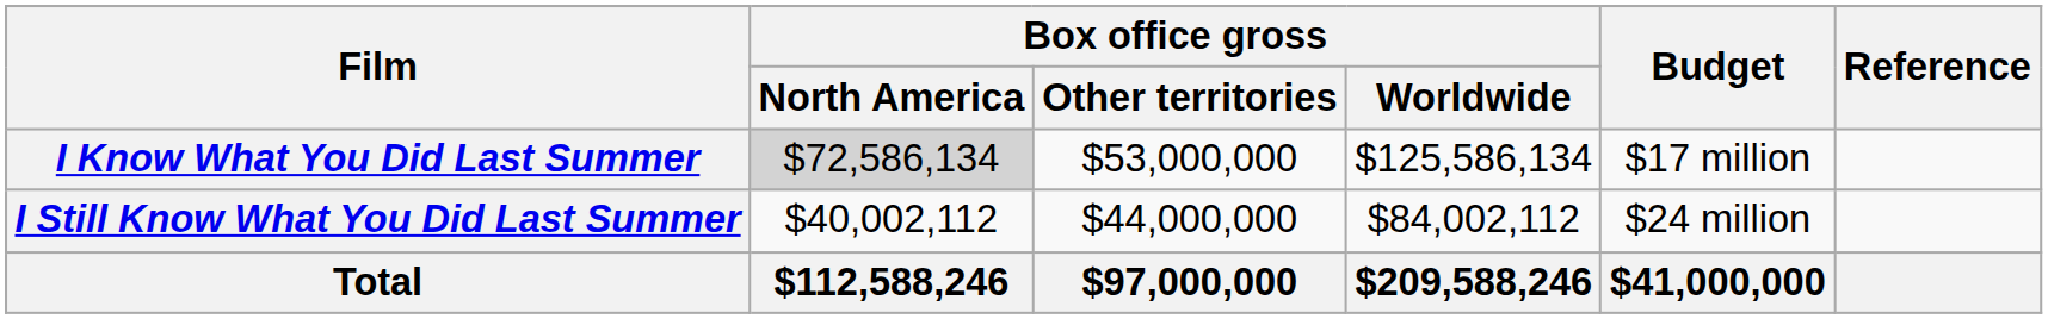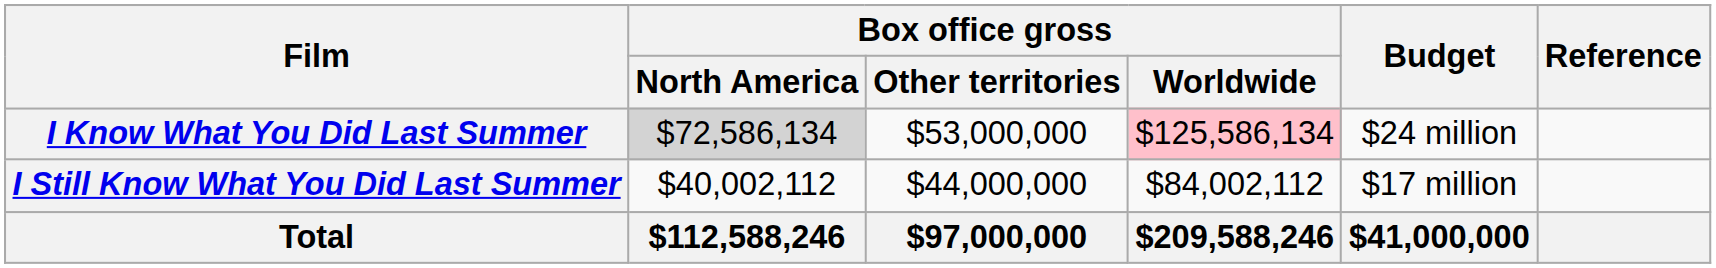I Know What You Did Last Summer | Box office gross / Worldwide: no background -> pink background
I Know What You Did Last Summer | Budget: $17 million -> $24 million
I Still Know What You Did Last Summer | Budget: $24 million -> $17 million
